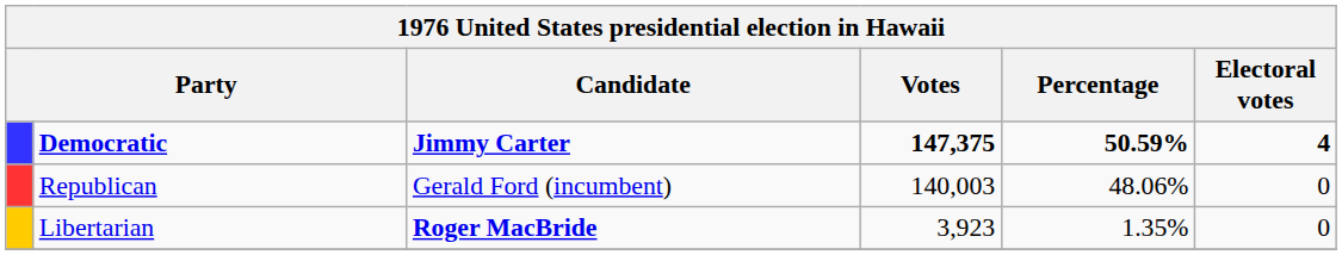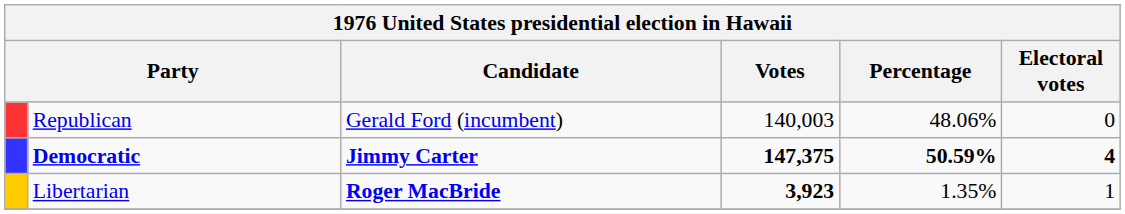rows swapped: Democratic <-> Republican
Libertarian | Votes: normal -> bold
Libertarian | Electoral votes: 0 -> 1
